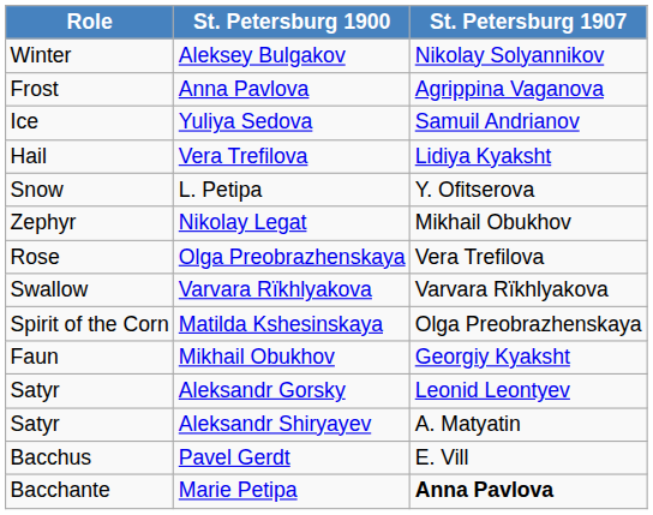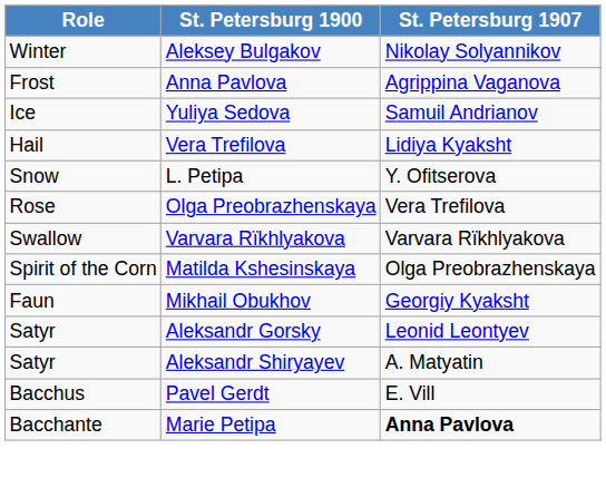- row: Zephyr | Nikolay Legat | Mikhail Obukhov
